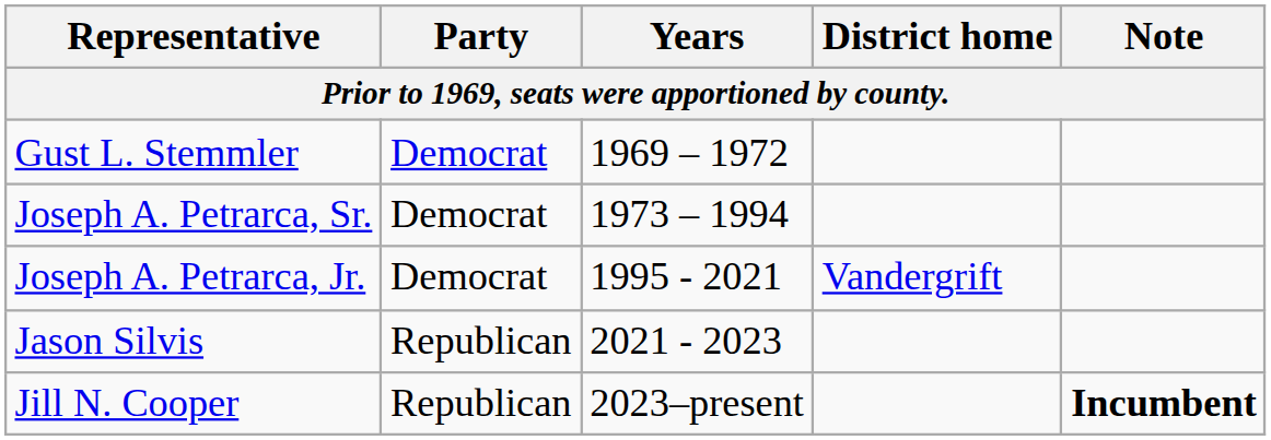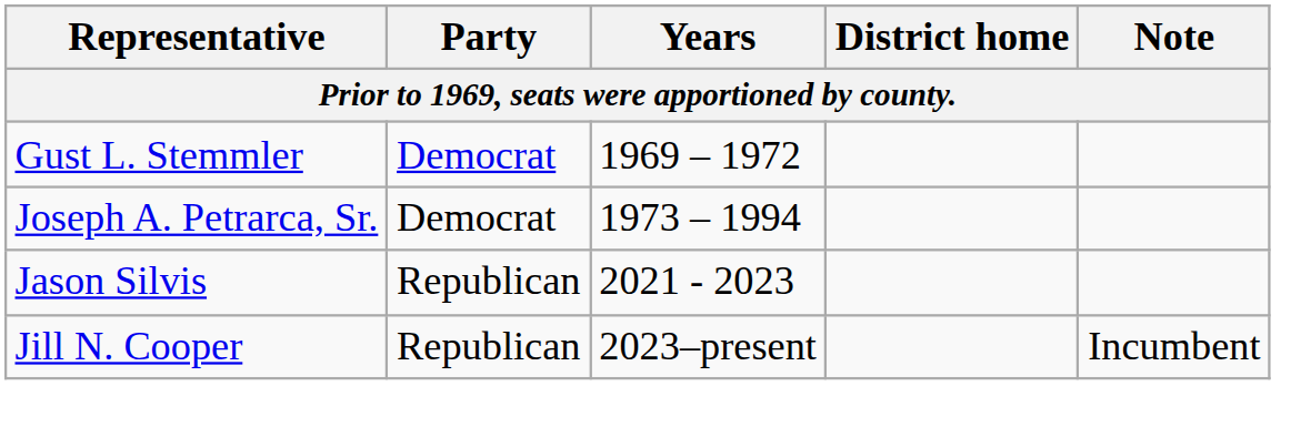- row: Joseph A. Petrarca, Jr. | Democrat | 1995 - 2021 | Vandergrift
Jill N. Cooper | Note: bold -> normal
